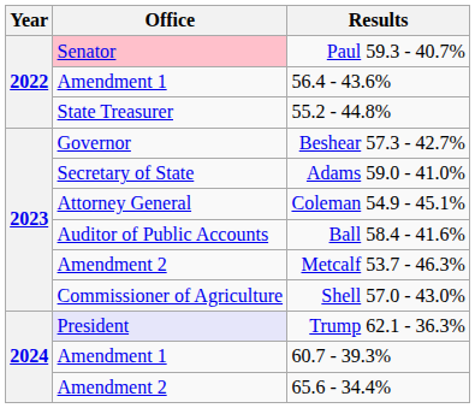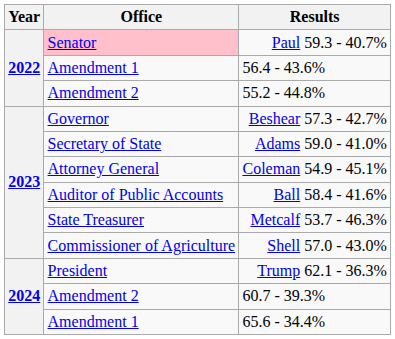55.2 - 44.8% | Office: State Treasurer -> Amendment 2
Metcalf 53.7 - 46.3% | Office: Amendment 2 -> State Treasurer
Trump 62.1 - 36.3% | Office: lavender background -> no background
60.7 - 39.3% | Office: Amendment 1 -> Amendment 2
65.6 - 34.4% | Office: Amendment 2 -> Amendment 1
